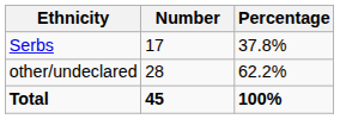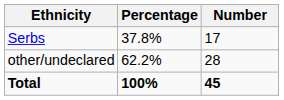columns swapped: Number <-> Percentage
